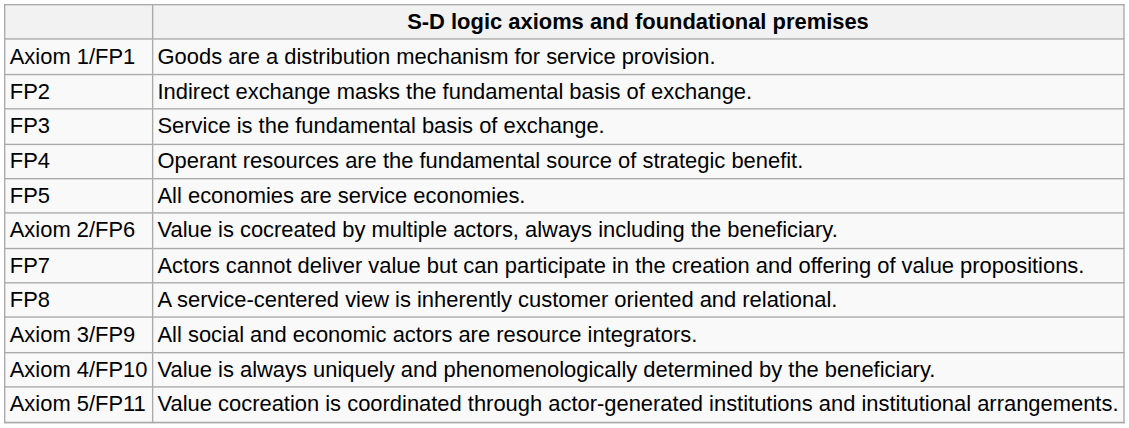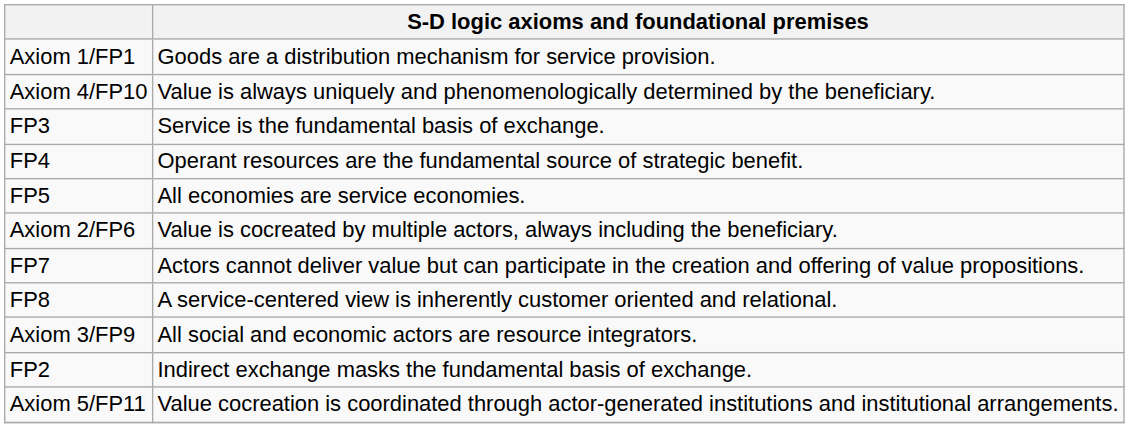rows swapped: FP2 <-> Axiom 4/FP10
